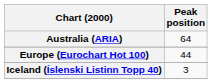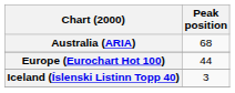Australia (ARIA) | Peak position: 64 -> 68
